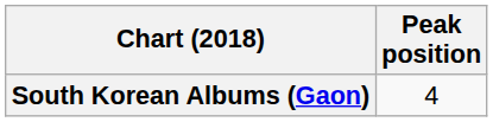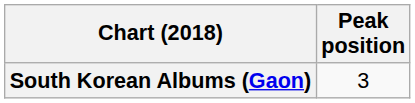South Korean Albums (Gaon) | Peak position: 4 -> 3
